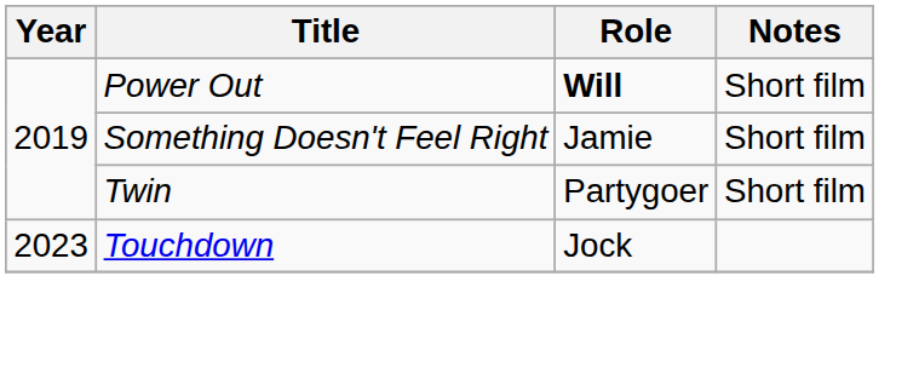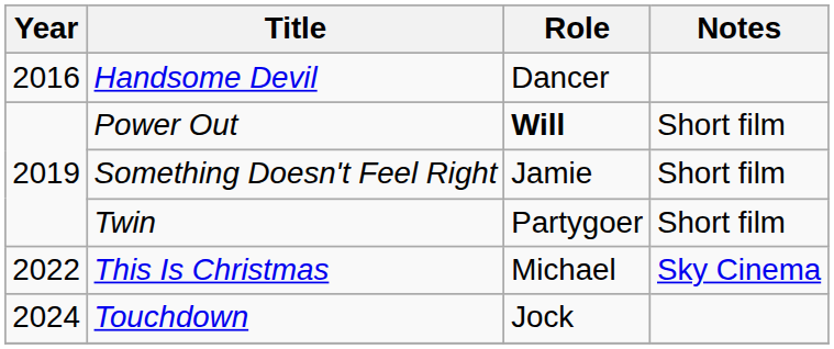+ row: 2016 | Handsome Devil | Dancer
+ row: 2022 | This Is Christmas | Michael | Sky Cinema
Touchdown | Year: 2023 -> 2024
